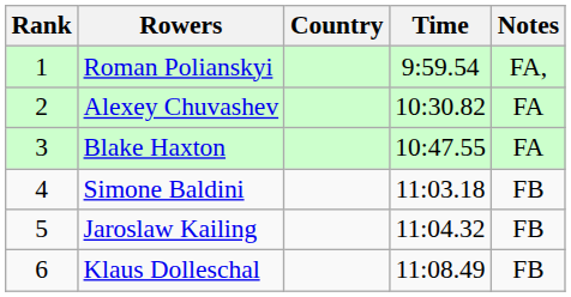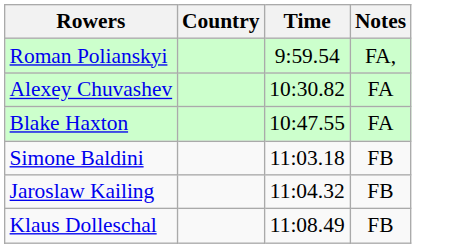- column: Rank | 1 | 2 | 3 | 4 | 5 | 6
